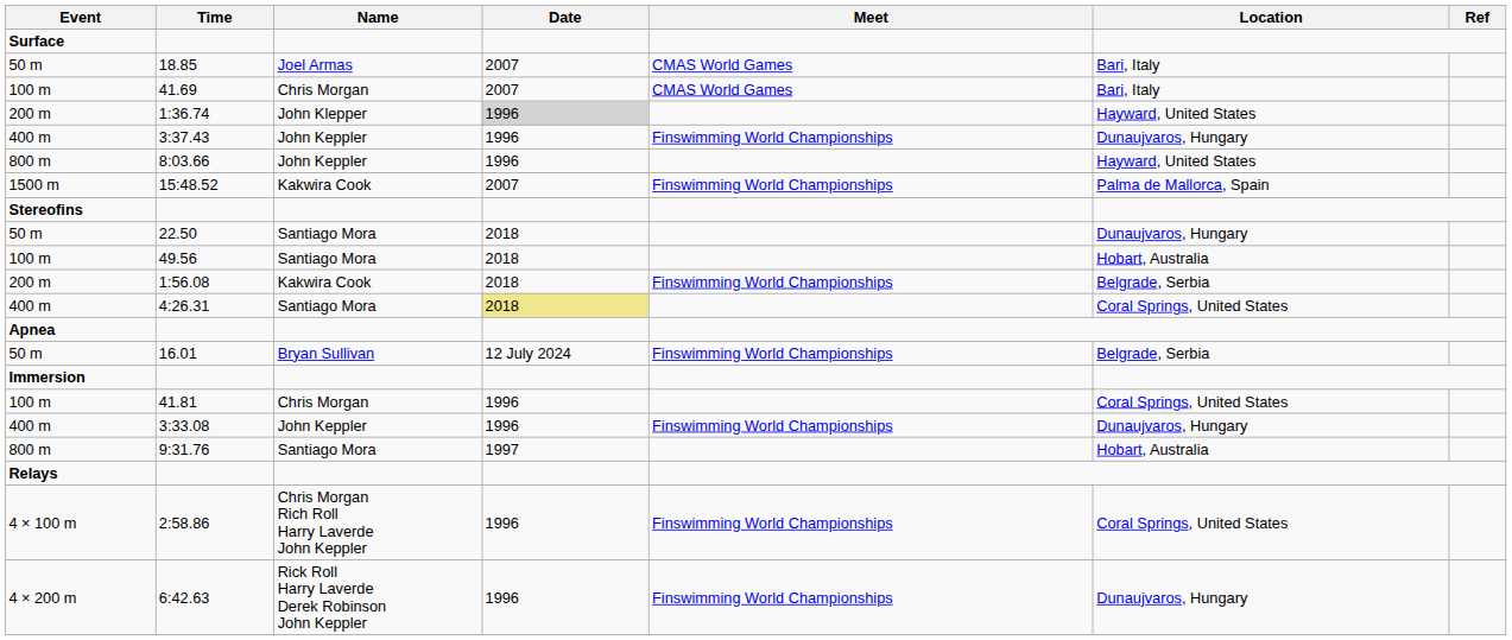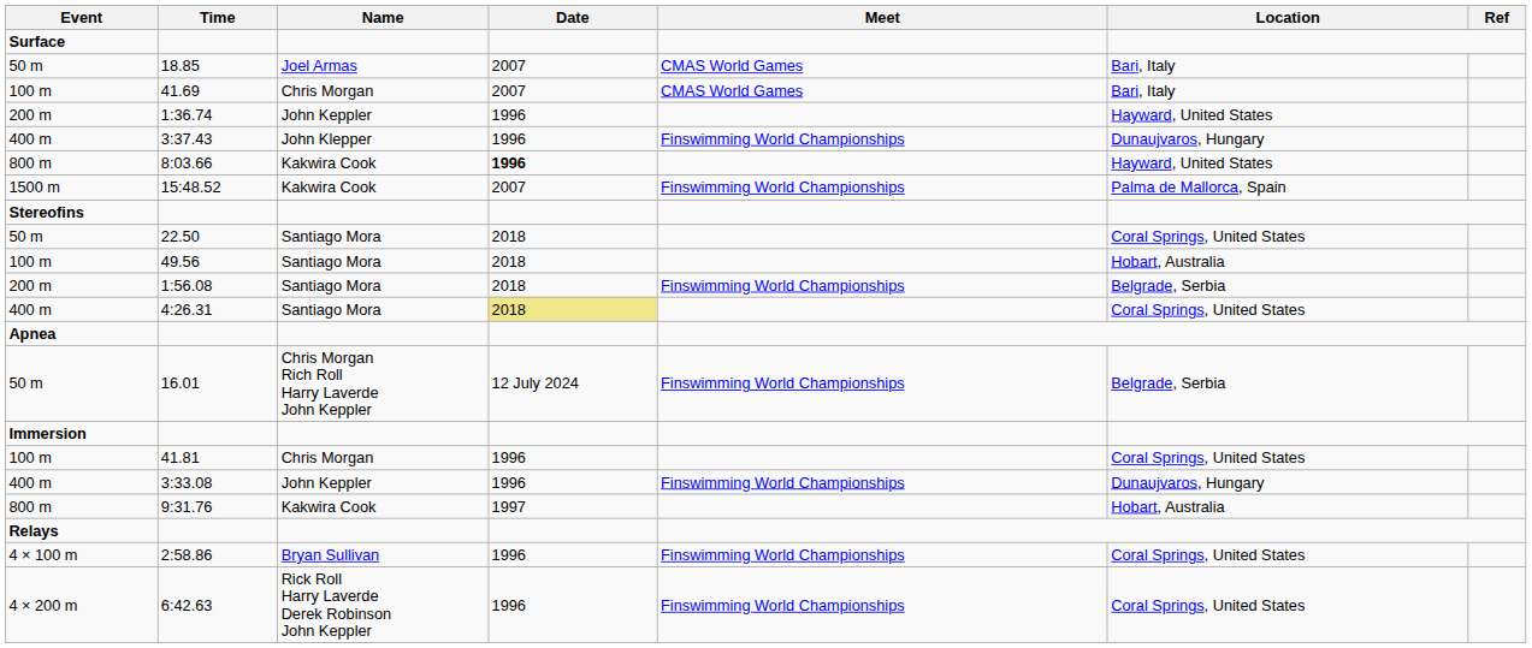1:36.74 | Name: John Klepper -> John Keppler
1:36.74 | Date: lightgrey background -> no background
3:37.43 | Name: John Keppler -> John Klepper
8:03.66 | Name: John Keppler -> Kakwira Cook
8:03.66 | Date: normal -> bold
22.50 | Location: Dunaujvaros, Hungary -> Coral Springs, United States
1:56.08 | Name: Kakwira Cook -> Santiago Mora
16.01 | Name: Bryan Sullivan -> Chris Morgan Rich Roll Harry Laverde John Keppler
9:31.76 | Name: Santiago Mora -> Kakwira Cook
2:58.86 | Name: Chris Morgan Rich Roll Harry Laverde John Keppler -> Bryan Sullivan
6:42.63 | Location: Dunaujvaros, Hungary -> Coral Springs, United States
